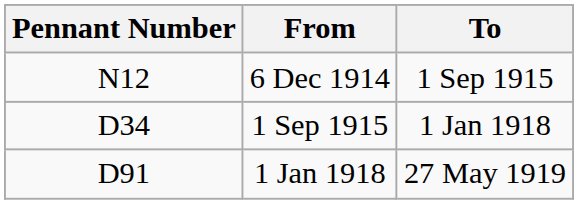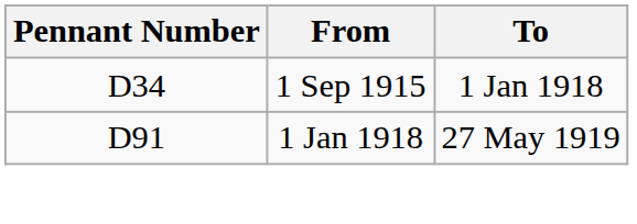- row: N12 | 6 Dec 1914 | 1 Sep 1915
